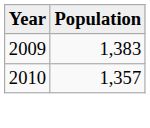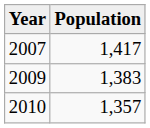+ row: 2007 | 1,417
